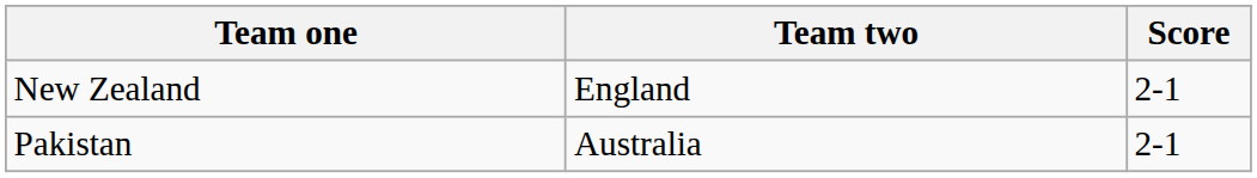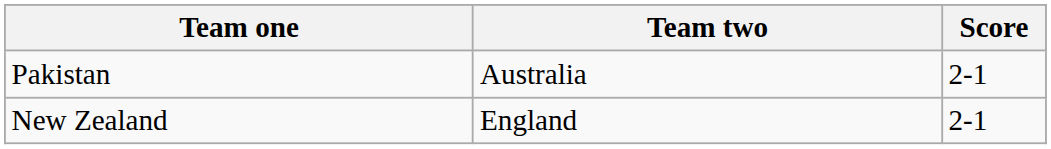rows swapped: New Zealand <-> Pakistan
